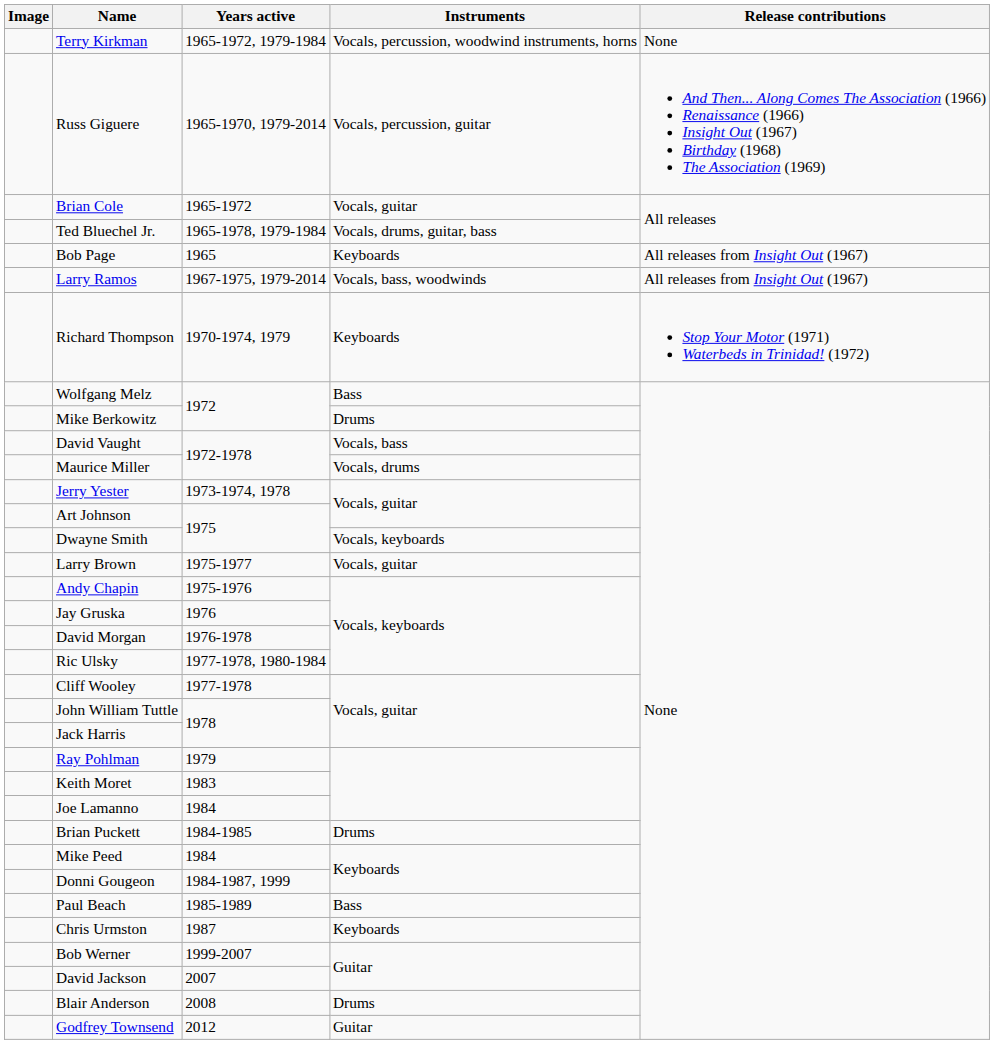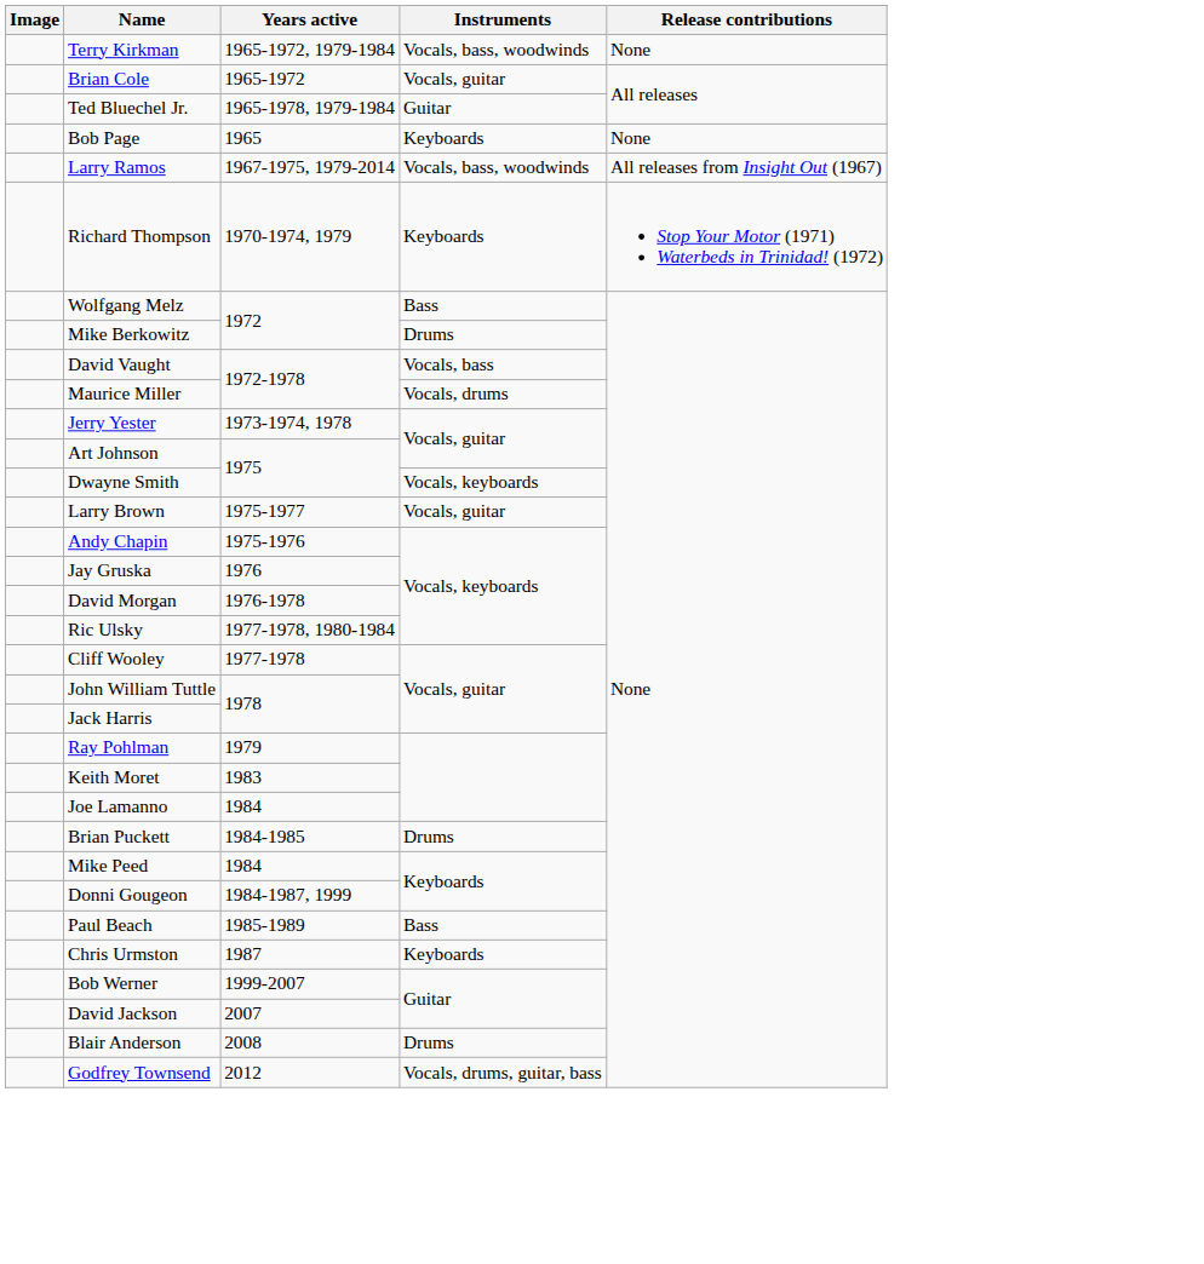Terry Kirkman | Instruments: Vocals, percussion, woodwind instruments, horns -> Vocals, bass, woodwinds
- row: Russ Giguere | 1965-1970, 1979-2014 | Vocals, percussion, guitar | And Then... Along Comes The Association (1966) Renaissance (1966) Insight Out (1967) Birthday (1968) The Association (1969)
Ted Bluechel Jr. | Instruments: Vocals, drums, guitar, bass -> Guitar
Bob Page | Release contributions: All releases from Insight Out (1967) -> None
Godfrey Townsend | Instruments: Guitar -> Vocals, drums, guitar, bass
